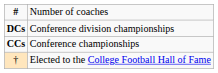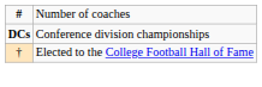- row: CCs | Conference championships
